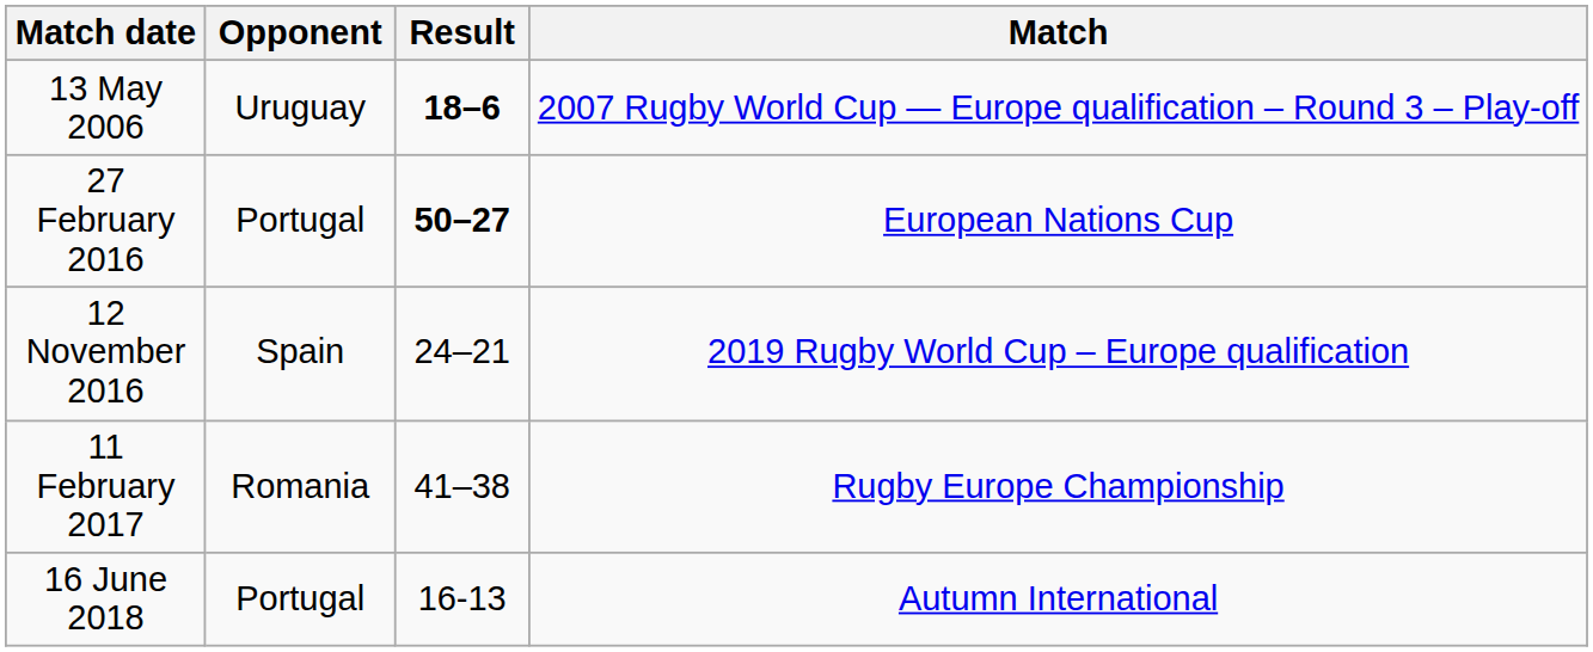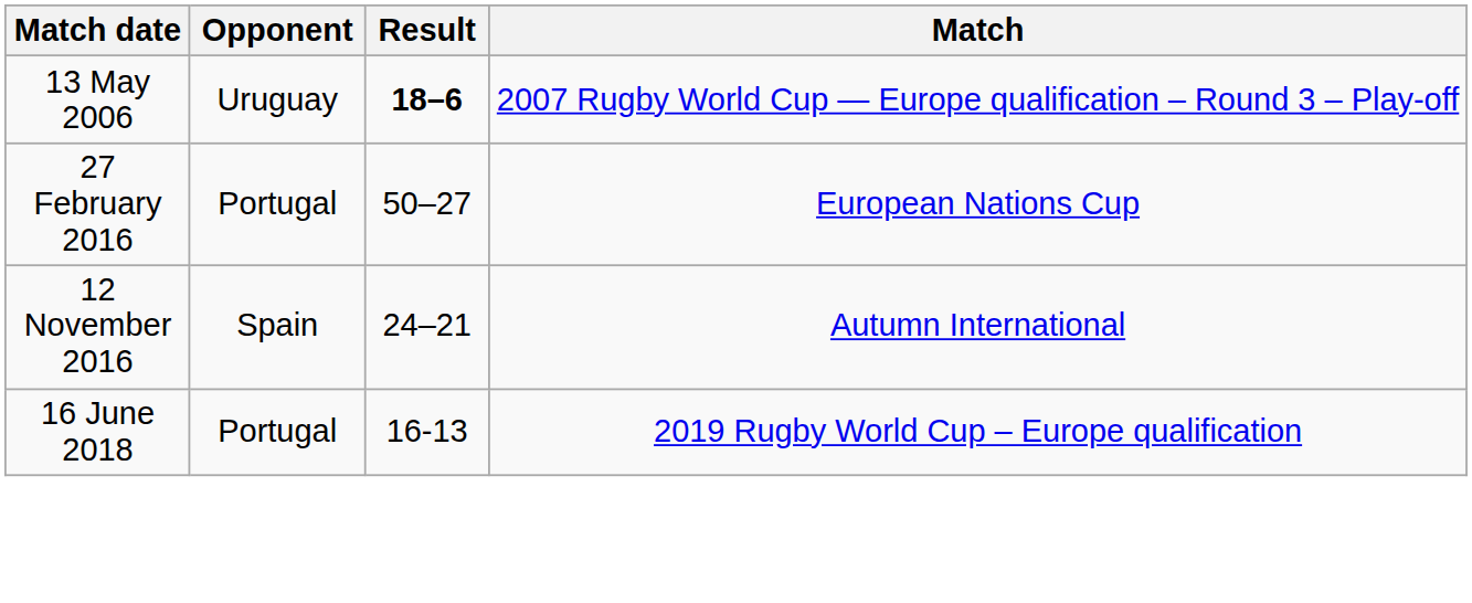27 February 2016 | Result: bold -> normal
12 November 2016 | Match: 2019 Rugby World Cup – Europe qualification -> Autumn International
- row: 11 February 2017 | Romania | 41–38 | Rugby Europe Championship
16 June 2018 | Match: Autumn International -> 2019 Rugby World Cup – Europe qualification
